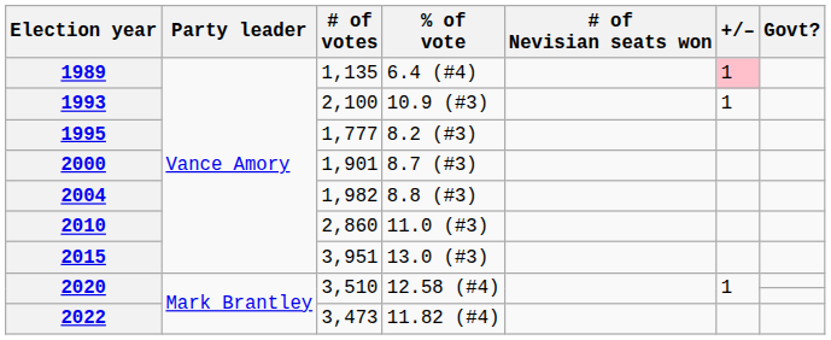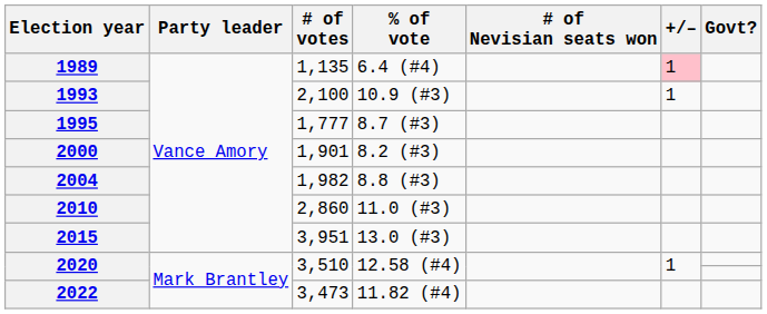1995 | % of vote: 8.2 (#3) -> 8.7 (#3)
2000 | % of vote: 8.7 (#3) -> 8.2 (#3)
